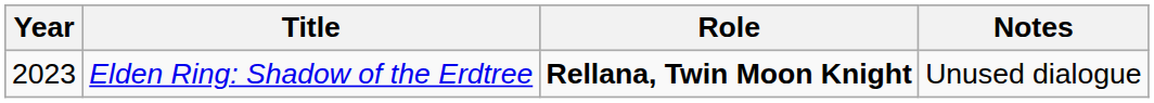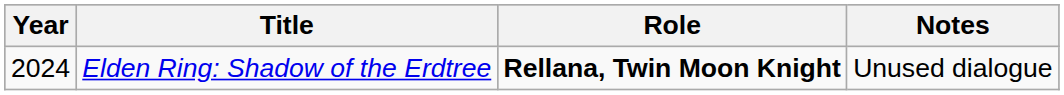Elden Ring: Shadow of the Erdtree | Year: 2023 -> 2024
